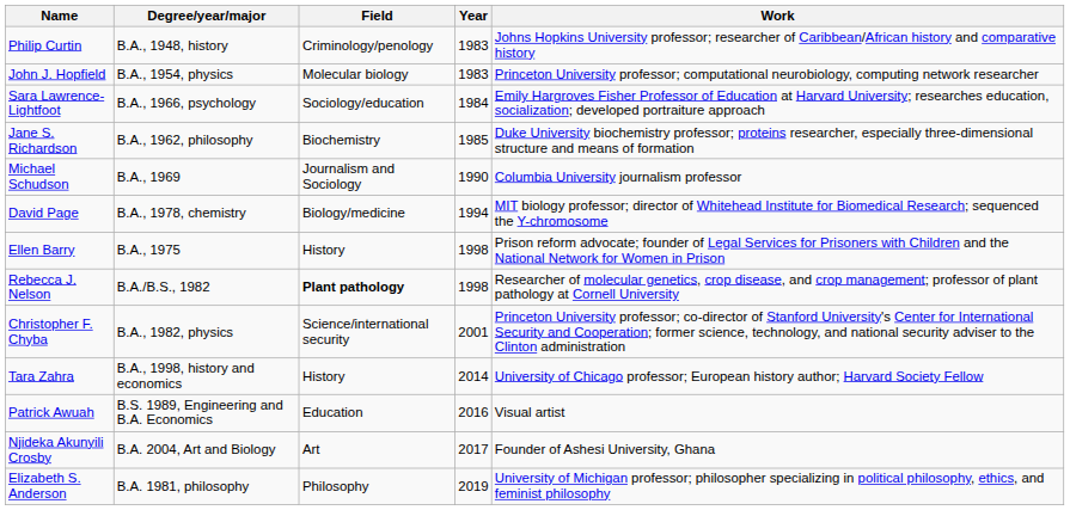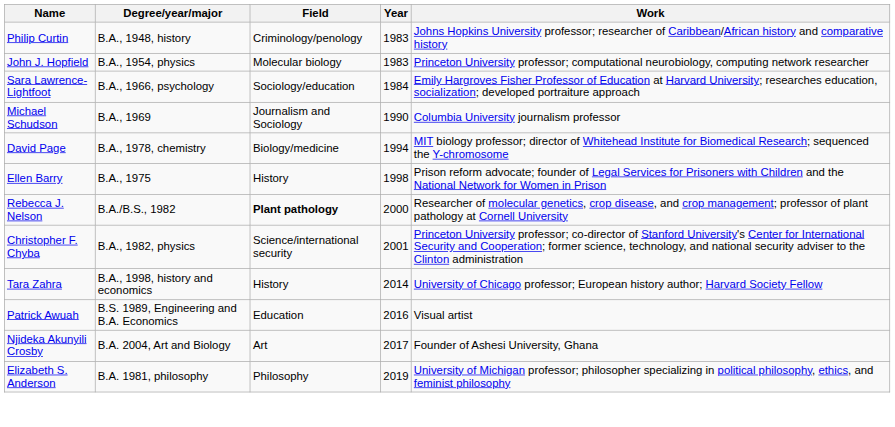- row: Jane S. Richardson | B.A., 1962, philosophy | Biochemistry | 1985 | Duke University biochemistry professor; proteins researcher, especially three-dimensional structure and means of formation
Rebecca J. Nelson | Year: 1998 -> 2000
